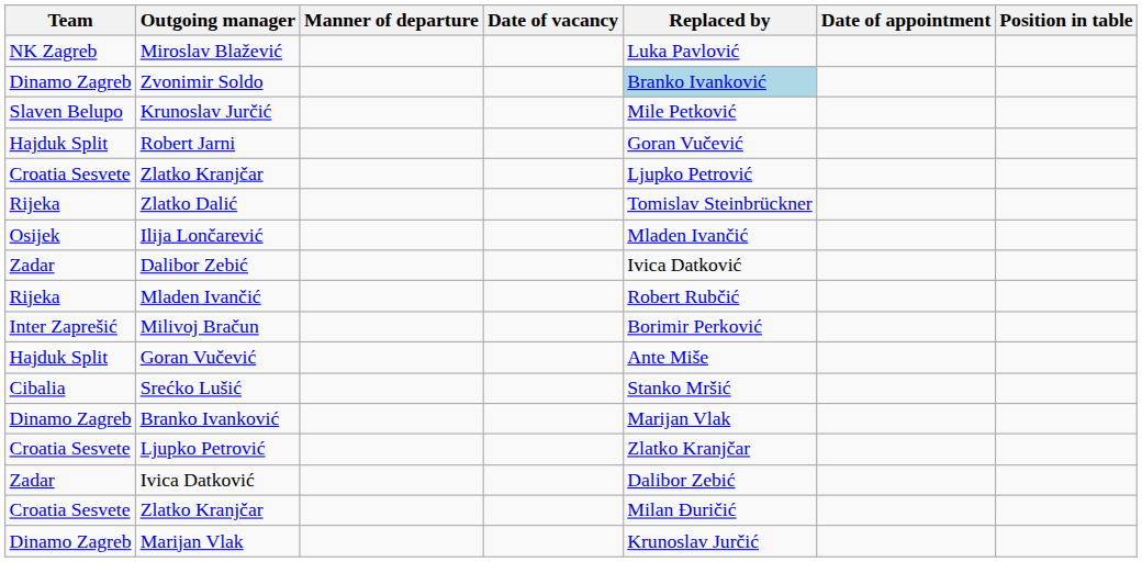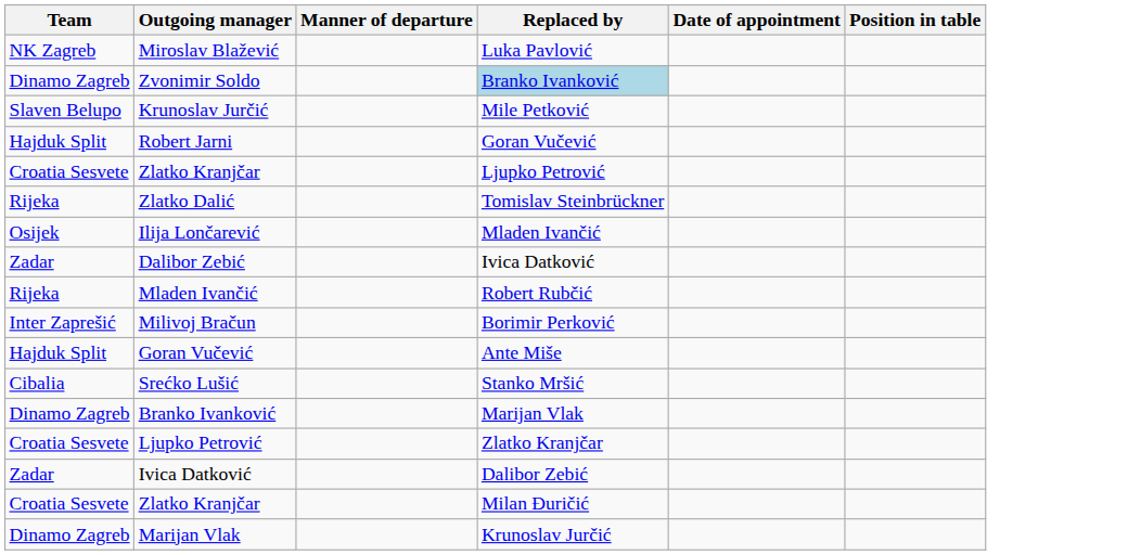- column: Date of vacancy
